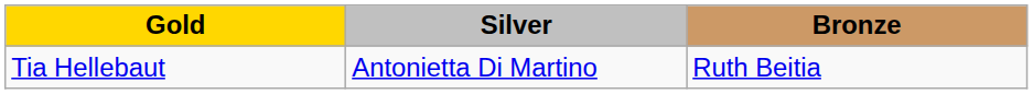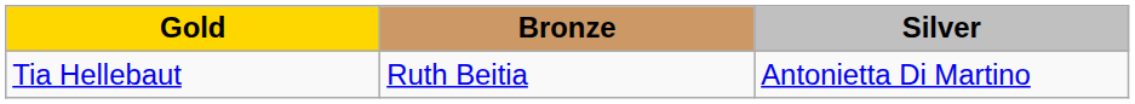columns swapped: Silver <-> Bronze
